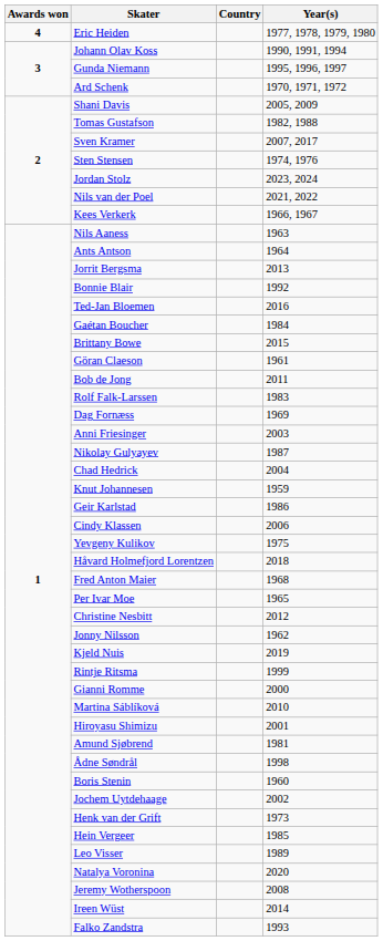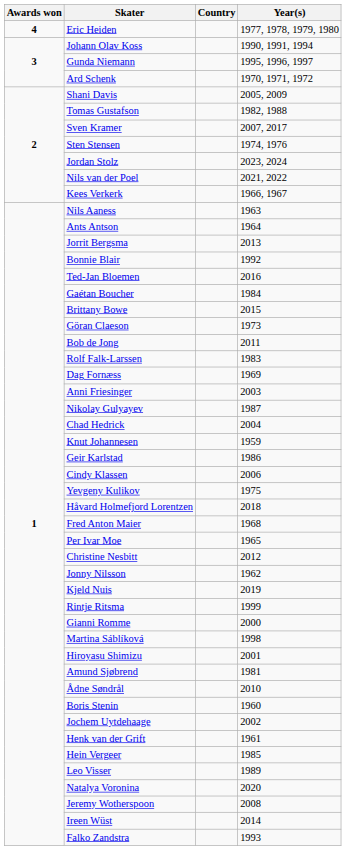Göran Claeson | Year(s): 1961 -> 1973
Martina Sáblíková | Year(s): 2010 -> 1998
Ådne Søndrål | Year(s): 1998 -> 2010
Henk van der Grift | Year(s): 1973 -> 1961
